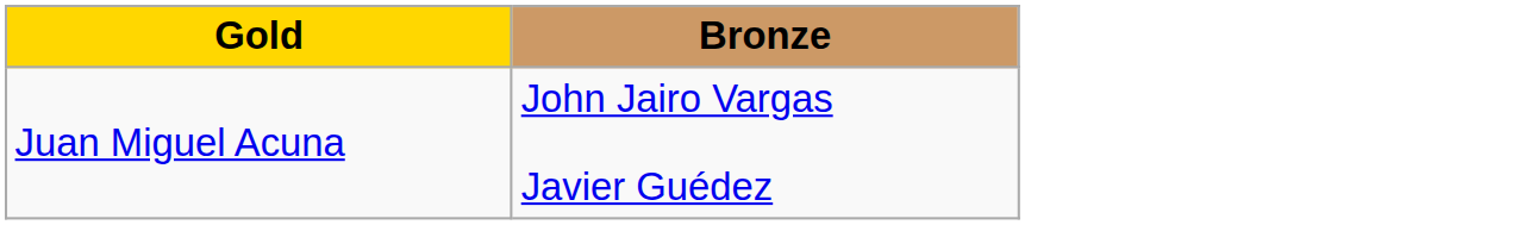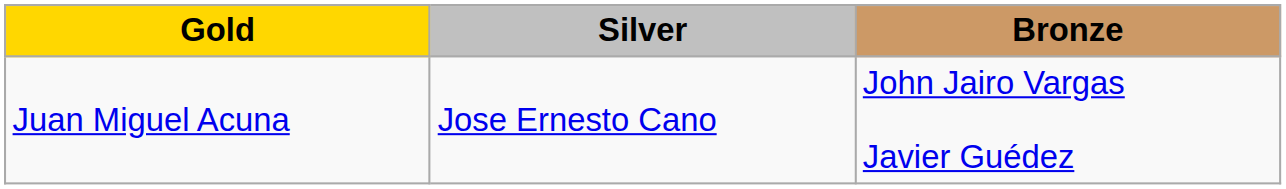+ column: Silver | Jose Ernesto Cano
